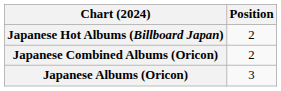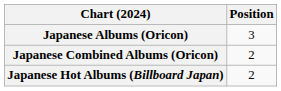rows swapped: Japanese Albums (Oricon) <-> Japanese Hot Albums (Billboard Japan)
